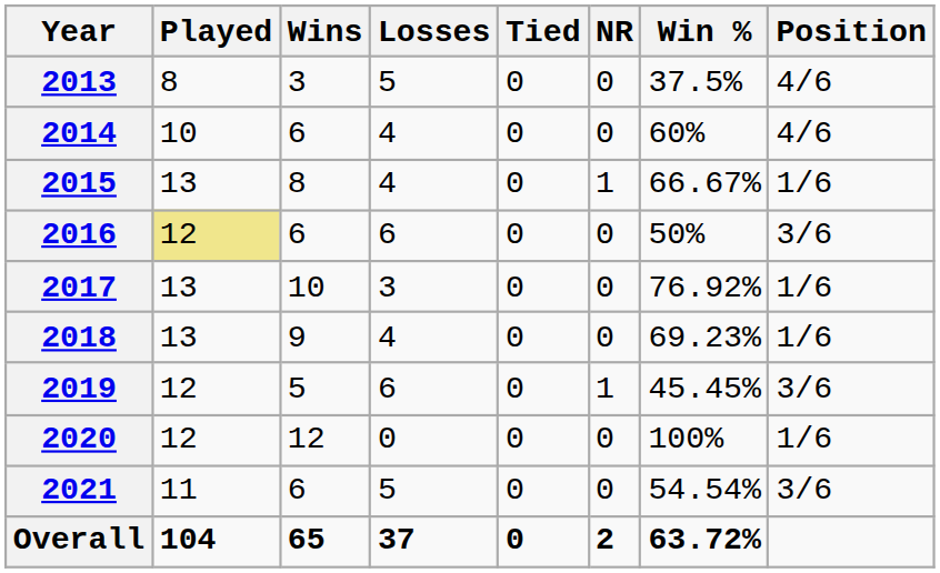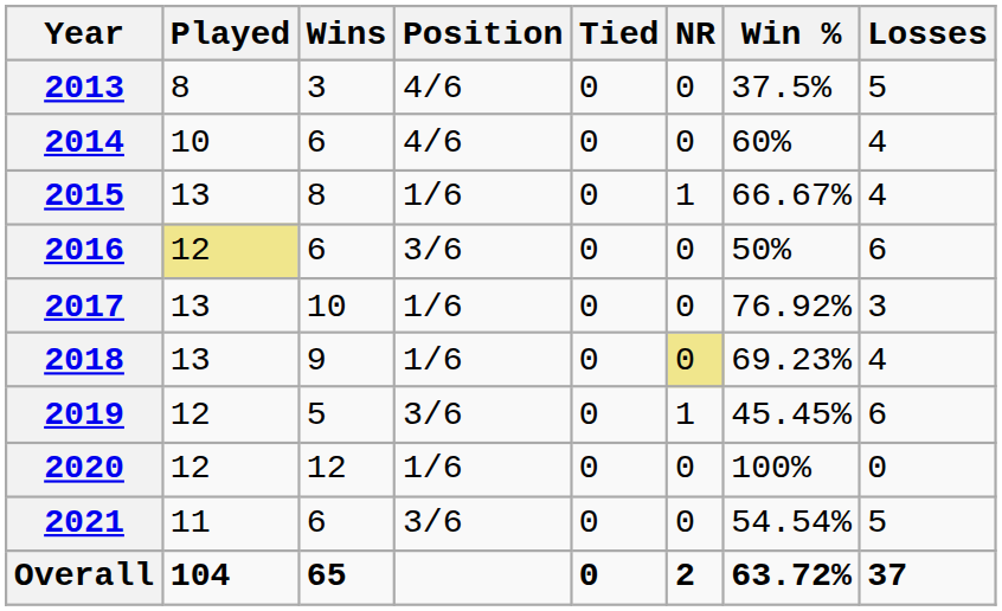columns swapped: Losses <-> Position
2018 | NR: no background -> khaki background
